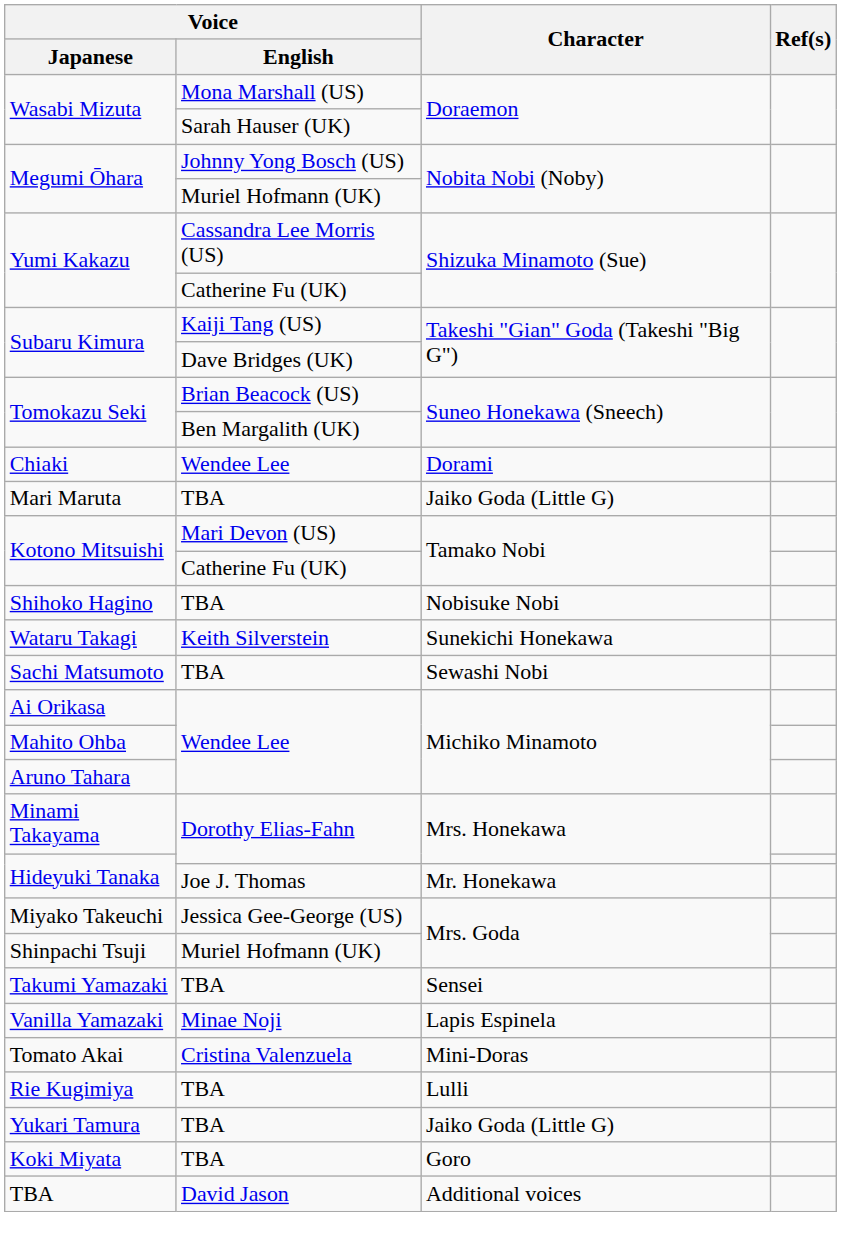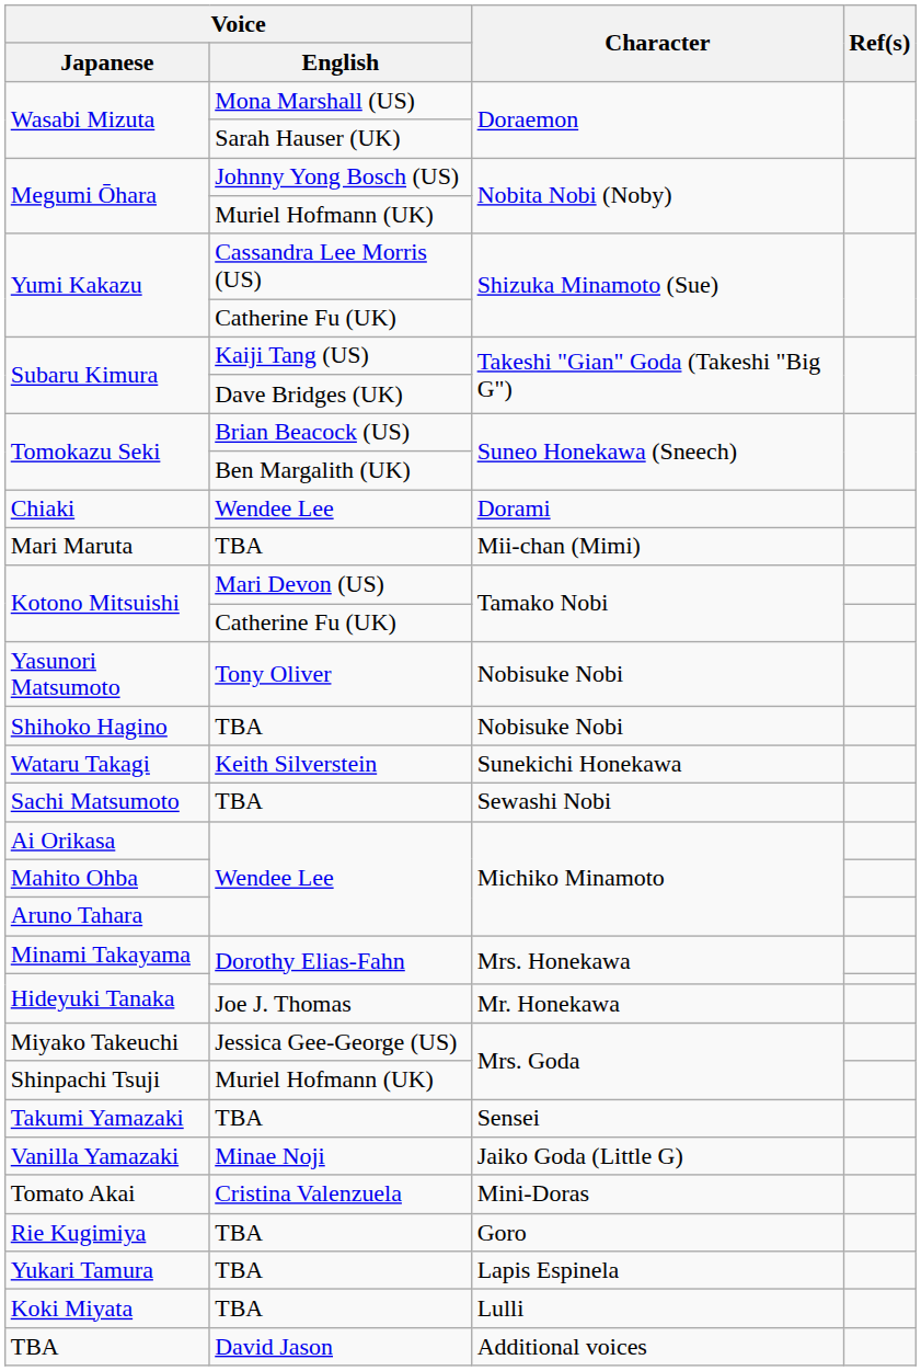Mari Maruta | Character: Jaiko Goda (Little G) -> Mii-chan (Mimi)
+ row: Yasunori Matsumoto | Tony Oliver | Nobisuke Nobi
Vanilla Yamazaki | Character: Lapis Espinela -> Jaiko Goda (Little G)
Rie Kugimiya | Character: Lulli -> Goro
Yukari Tamura | Character: Jaiko Goda (Little G) -> Lapis Espinela
Koki Miyata | Character: Goro -> Lulli
